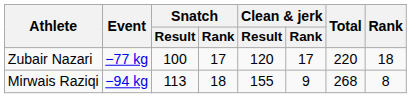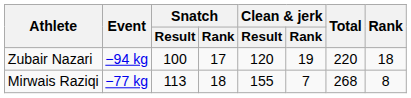Zubair Nazari | Event: −77 kg -> −94 kg
Zubair Nazari | Clean & jerk / Rank: 17 -> 19
Mirwais Raziqi | Event: −94 kg -> −77 kg
Mirwais Raziqi | Clean & jerk / Rank: 9 -> 7
